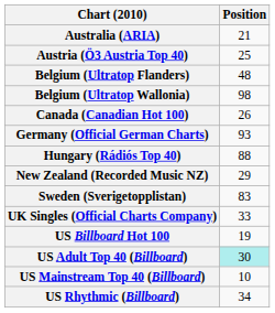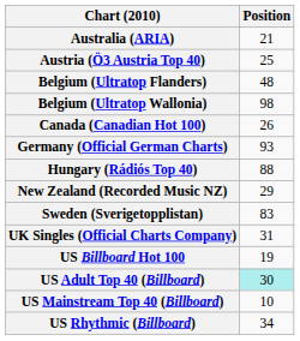UK Singles (Official Charts Company) | Position: 33 -> 31
